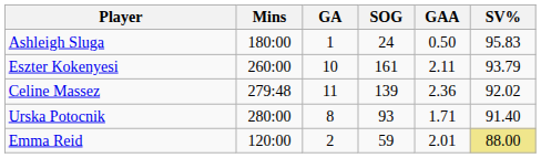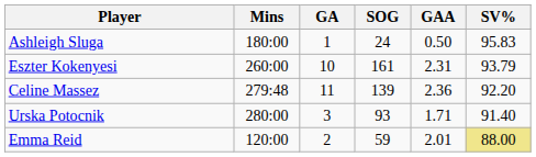Eszter Kokenyesi | GAA: 2.11 -> 2.31
Celine Massez | SV%: 92.02 -> 92.20
Urska Potocnik | GA: 8 -> 3
